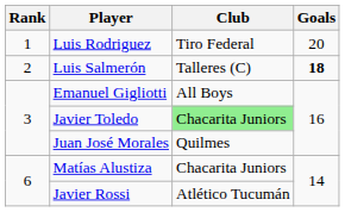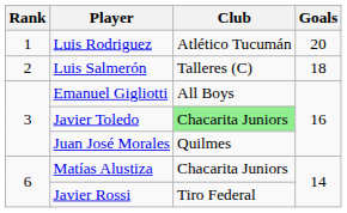Luis Rodriguez | Club: Tiro Federal -> Atlético Tucumán
Luis Salmerón | Goals: bold -> normal
Javier Rossi | Club: Atlético Tucumán -> Tiro Federal
